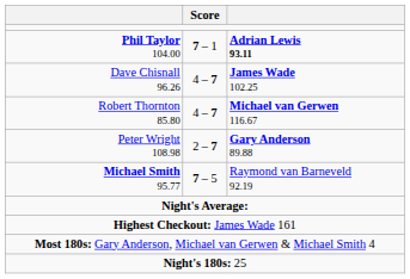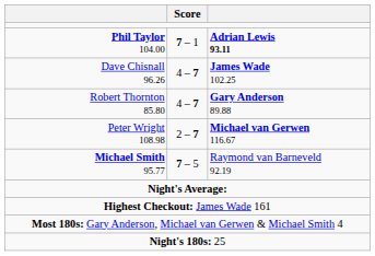Robert Thornton 85.80 | column 3: Michael van Gerwen 116.67 -> Gary Anderson 89.88
Peter Wright 108.98 | column 3: Gary Anderson 89.88 -> Michael van Gerwen 116.67
